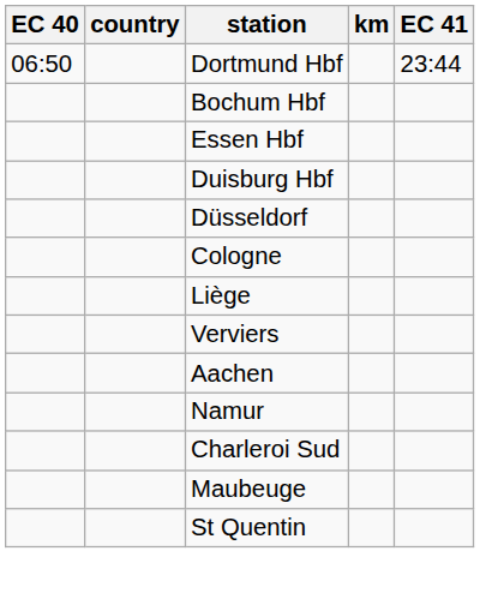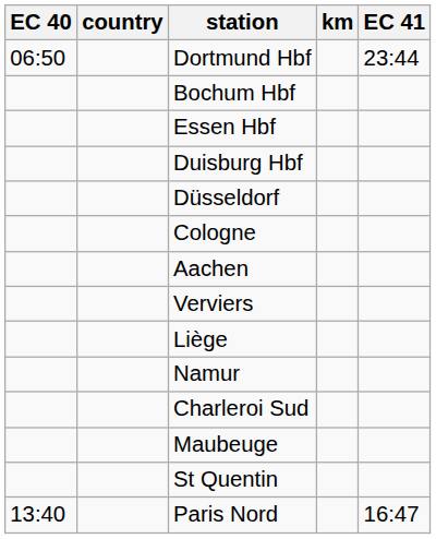rows swapped: Aachen <-> Liège
+ row: 13:40 | Paris Nord | 16:47
